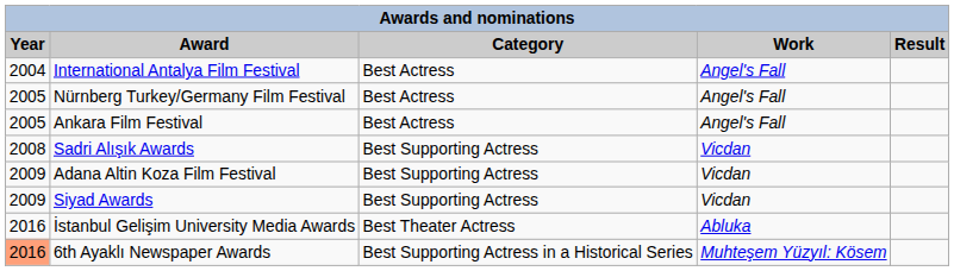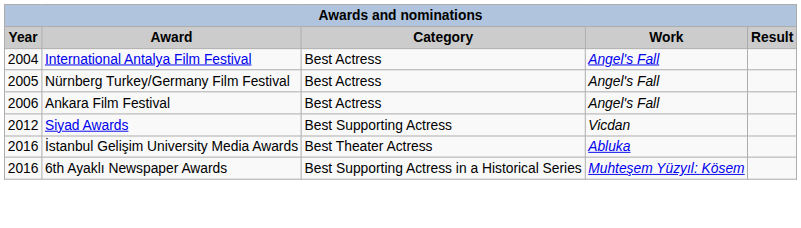Ankara Film Festival | Year: 2005 -> 2006
- row: 2008 | Sadri Alışık Awards | Best Supporting Actress | Vicdan
- row: 2009 | Adana Altin Koza Film Festival | Best Supporting Actress | Vicdan
Siyad Awards | Year: 2009 -> 2012
6th Ayaklı Newspaper Awards | Year: lightsalmon background -> no background
